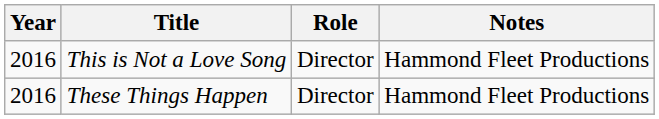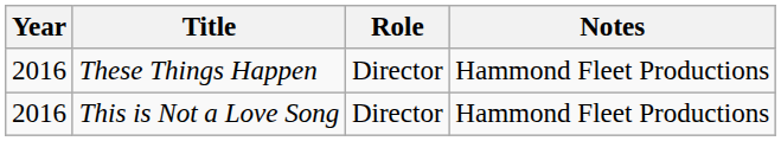rows swapped: These Things Happen <-> This is Not a Love Song
